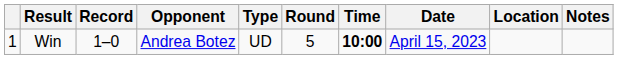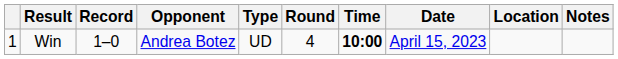Win | Round: 5 -> 4
